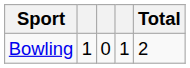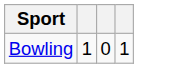- column: Total | 2
